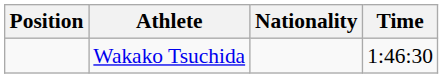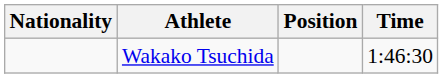columns swapped: Position <-> Nationality
